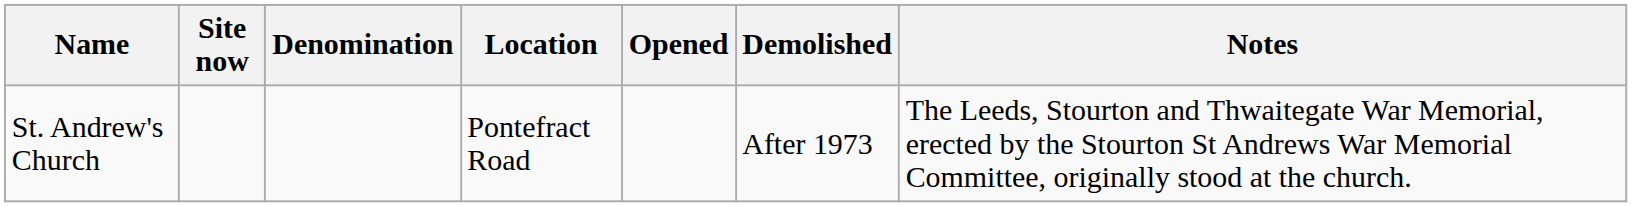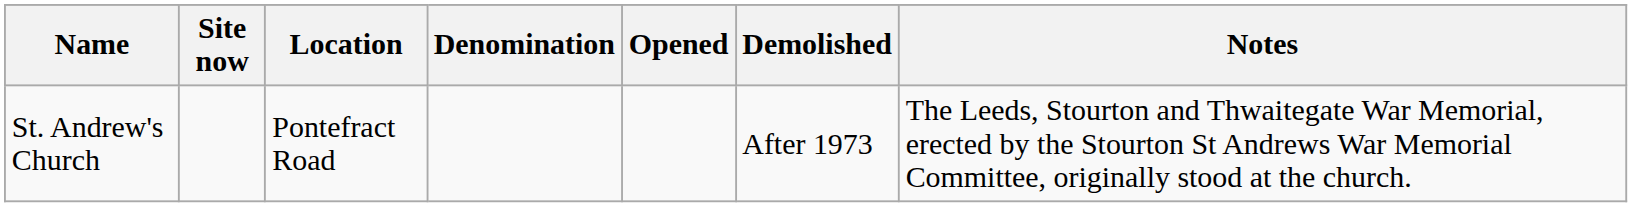columns swapped: Location <-> Denomination
